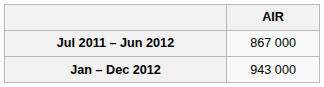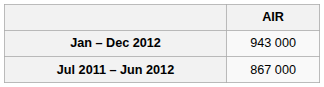rows swapped: Jan – Dec 2012 <-> Jul 2011 – Jun 2012
